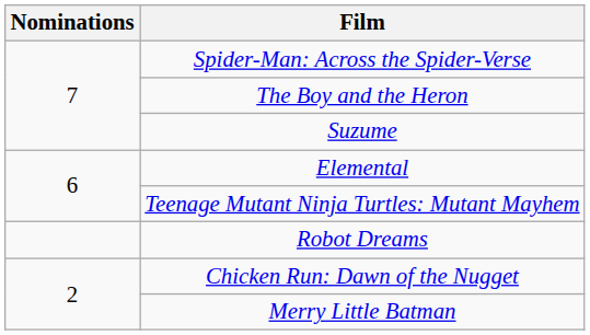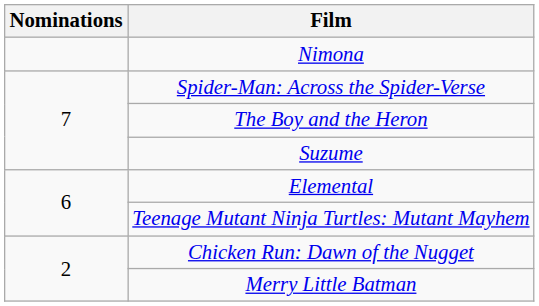+ row: Nimona
- row: Robot Dreams
